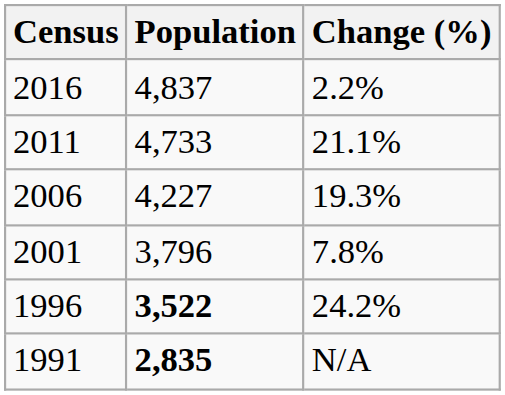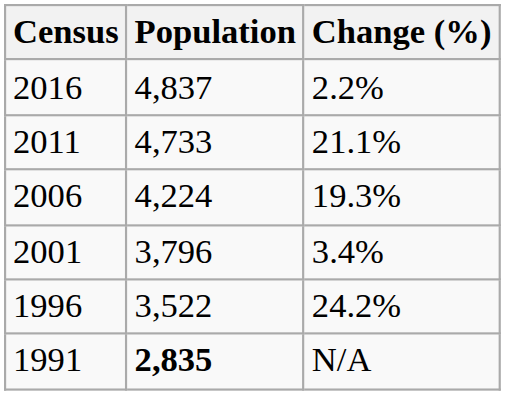2006 | Population: 4,227 -> 4,224
2001 | Change (%): 7.8% -> 3.4%
1996 | Population: bold -> normal
